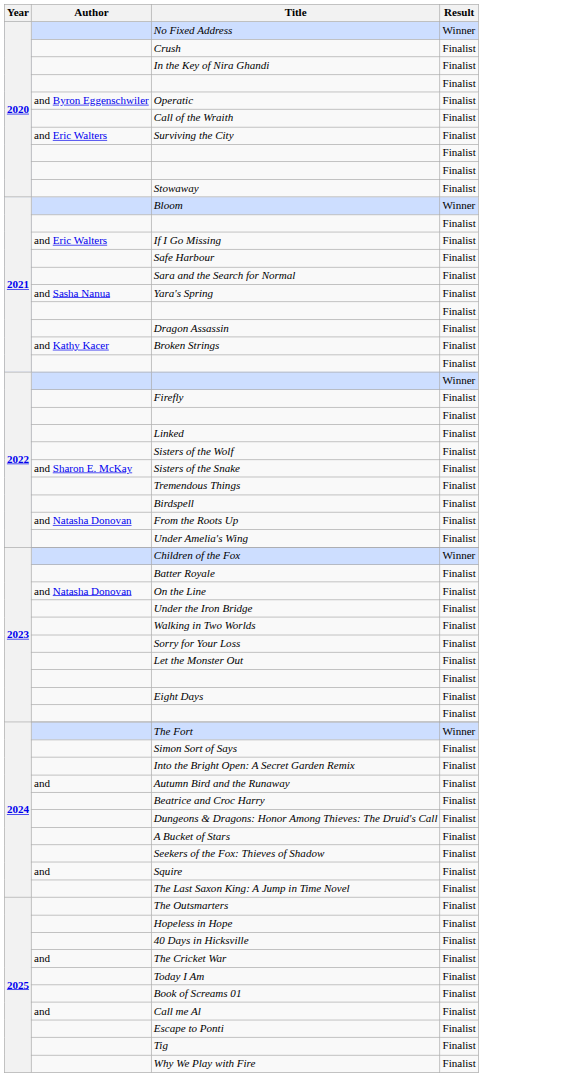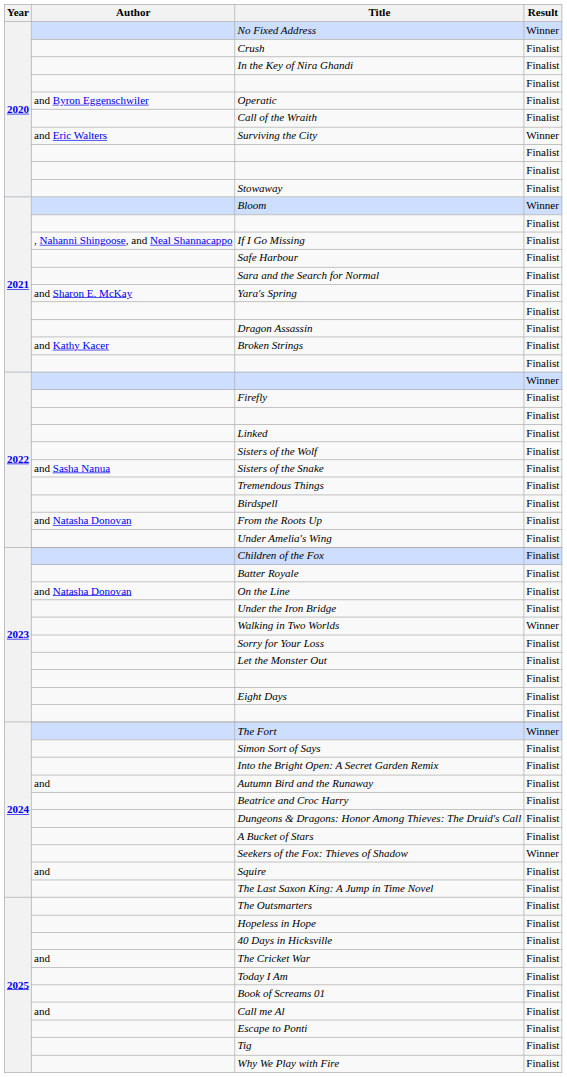Surviving the City | Result: Finalist -> Winner
If I Go Missing | Author: and Eric Walters -> , Nahanni Shingoose, and Neal Shannacappo
Yara's Spring | Author: and Sasha Nanua -> and Sharon E. McKay
Sisters of the Snake | Author: and Sharon E. McKay -> and Sasha Nanua
Children of the Fox | Result: Winner -> Finalist
Walking in Two Worlds | Result: Finalist -> Winner
Seekers of the Fox: Thieves of Shadow | Result: Finalist -> Winner
